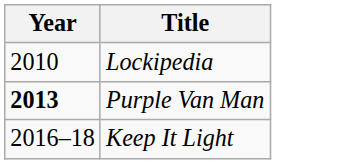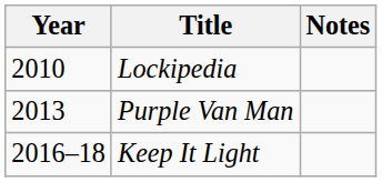+ column: Notes
Purple Van Man | Year: bold -> normal
